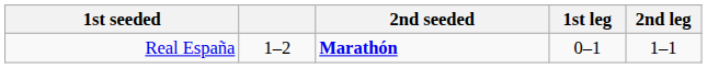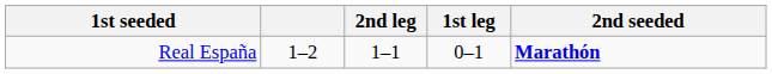columns swapped: 2nd seeded <-> 2nd leg
